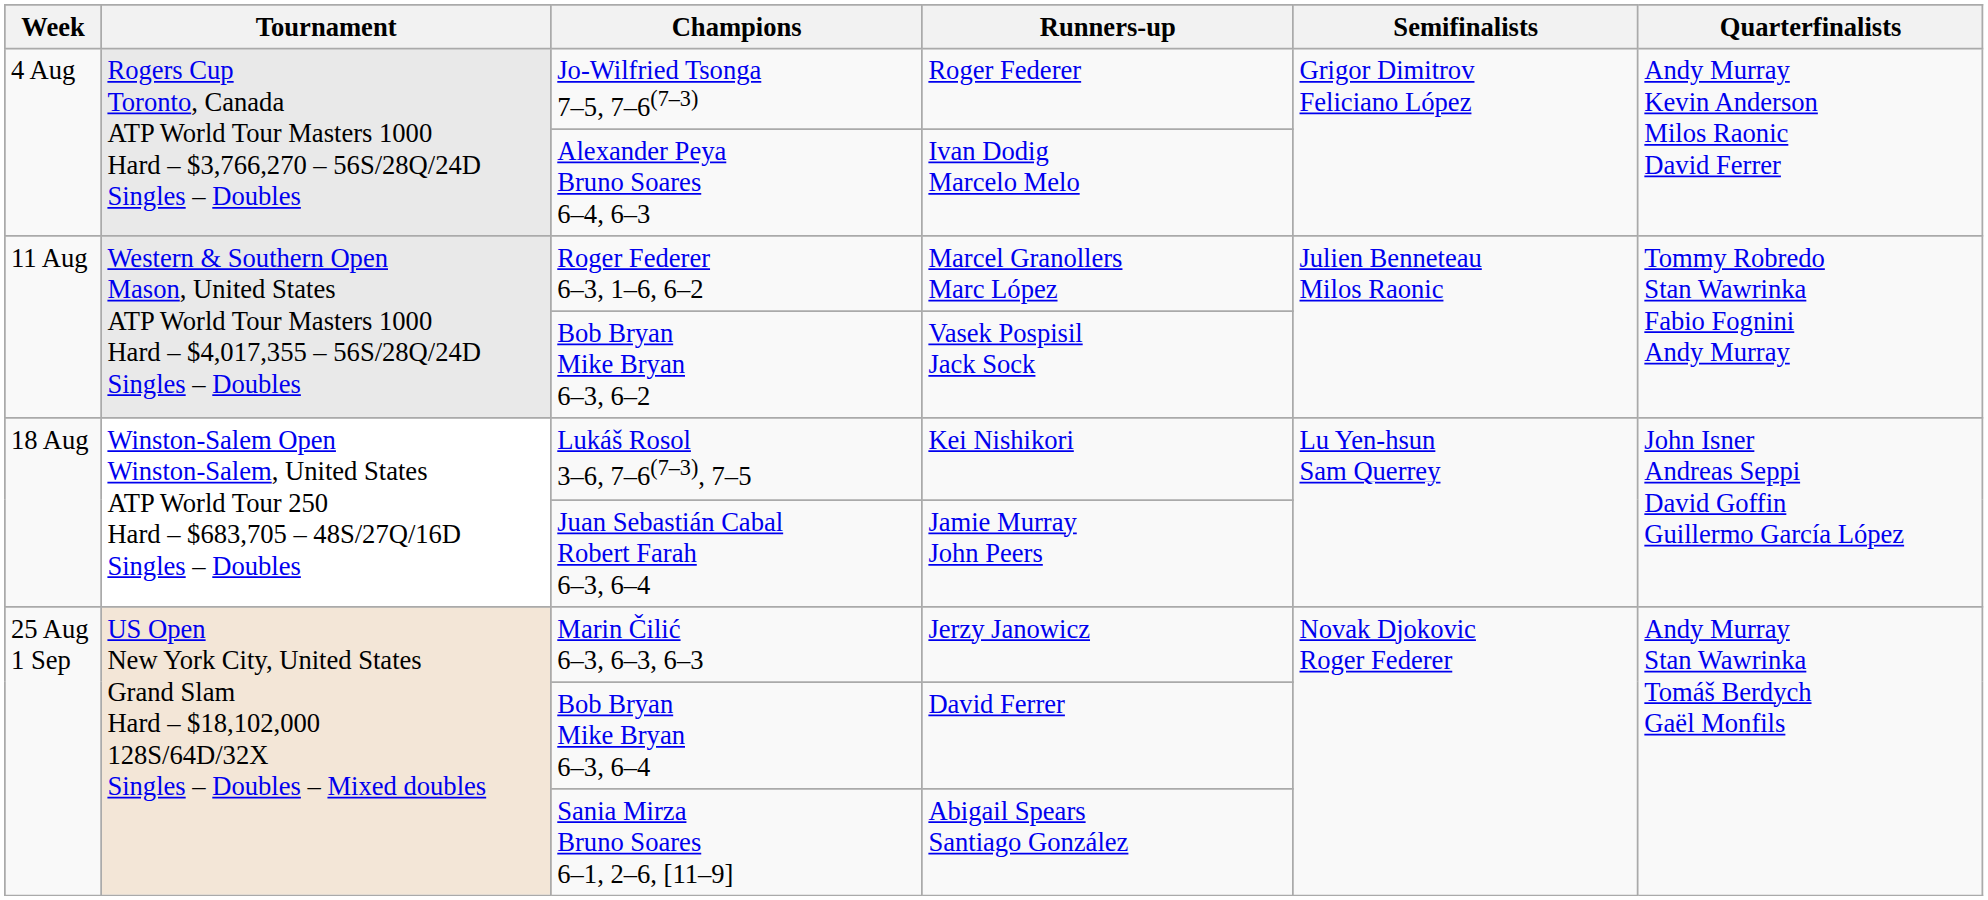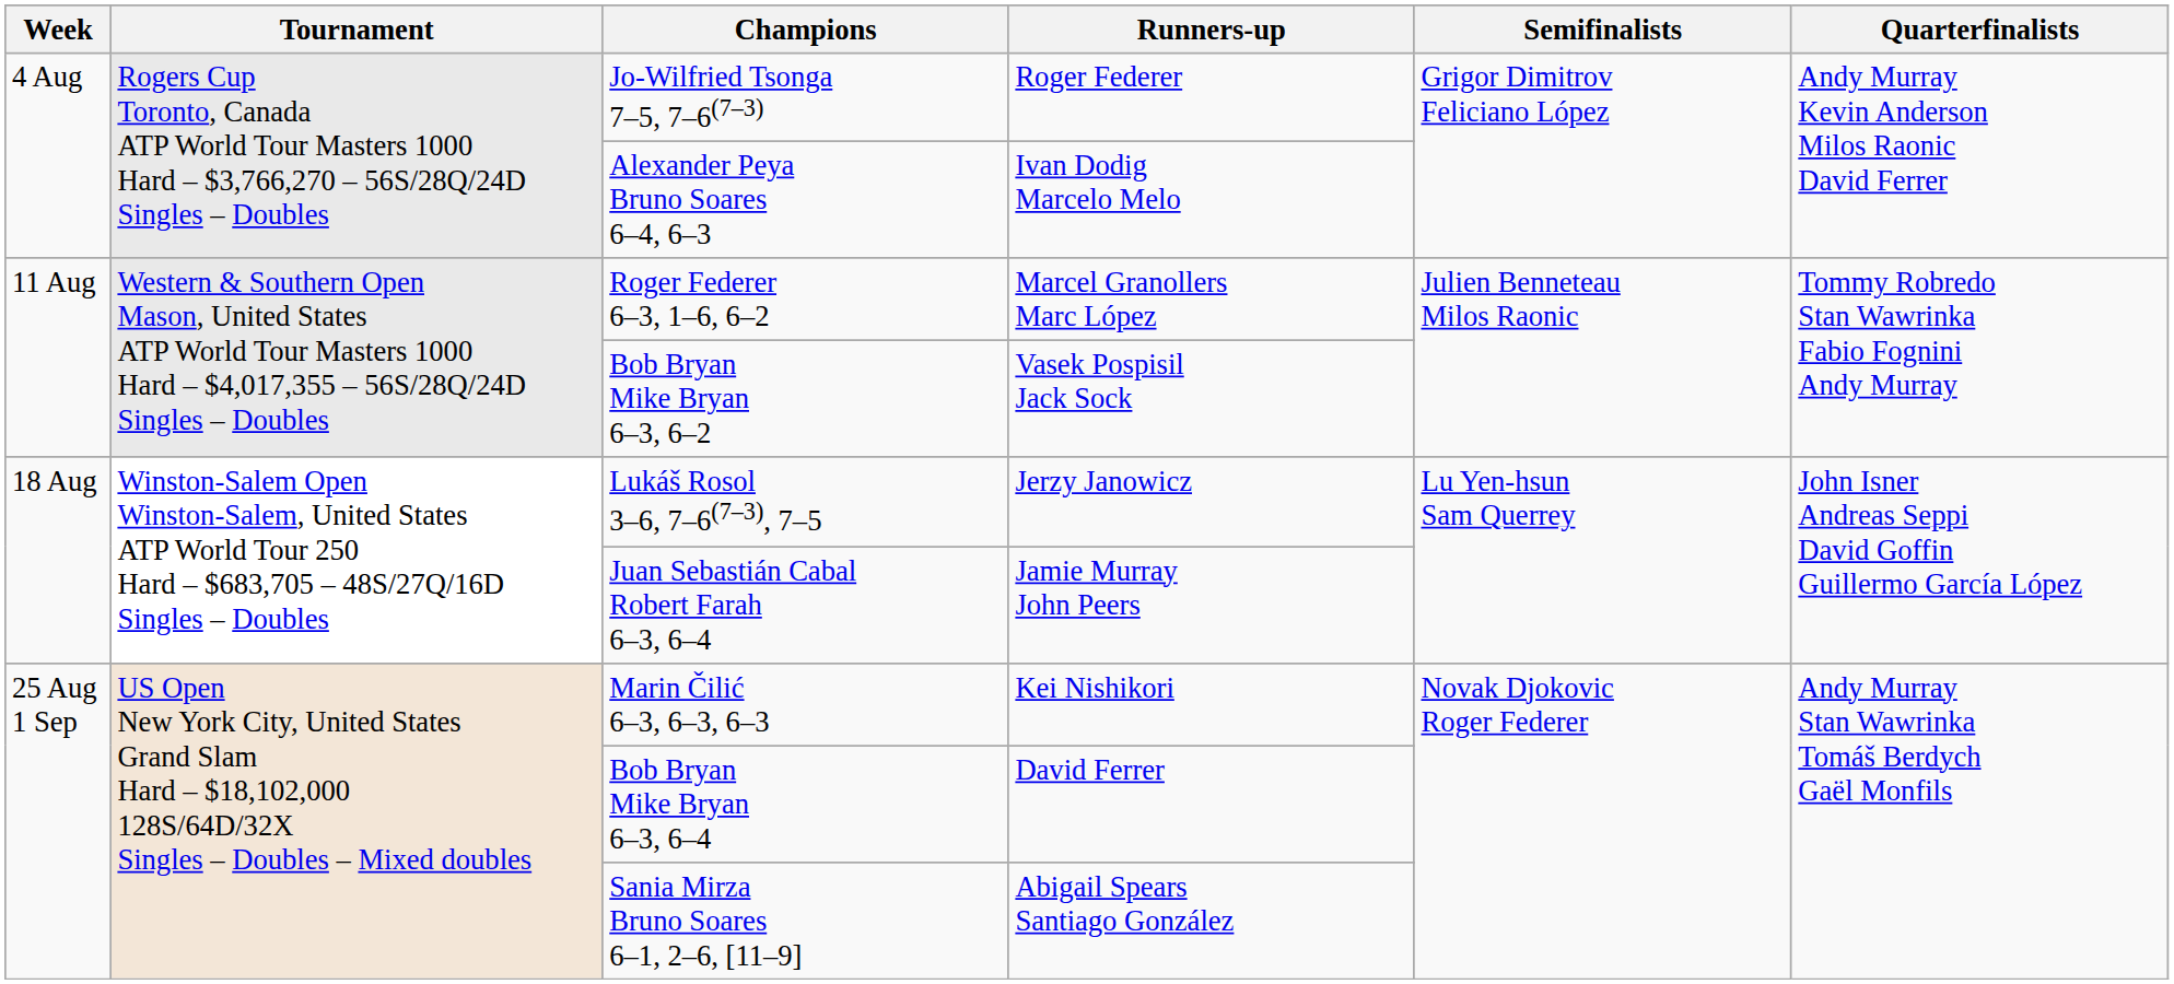Lukáš Rosol 3–6, 7–6(7–3), 7–5 | Runners-up: Kei Nishikori -> Jerzy Janowicz
Marin Čilić 6–3, 6–3, 6–3 | Runners-up: Jerzy Janowicz -> Kei Nishikori
